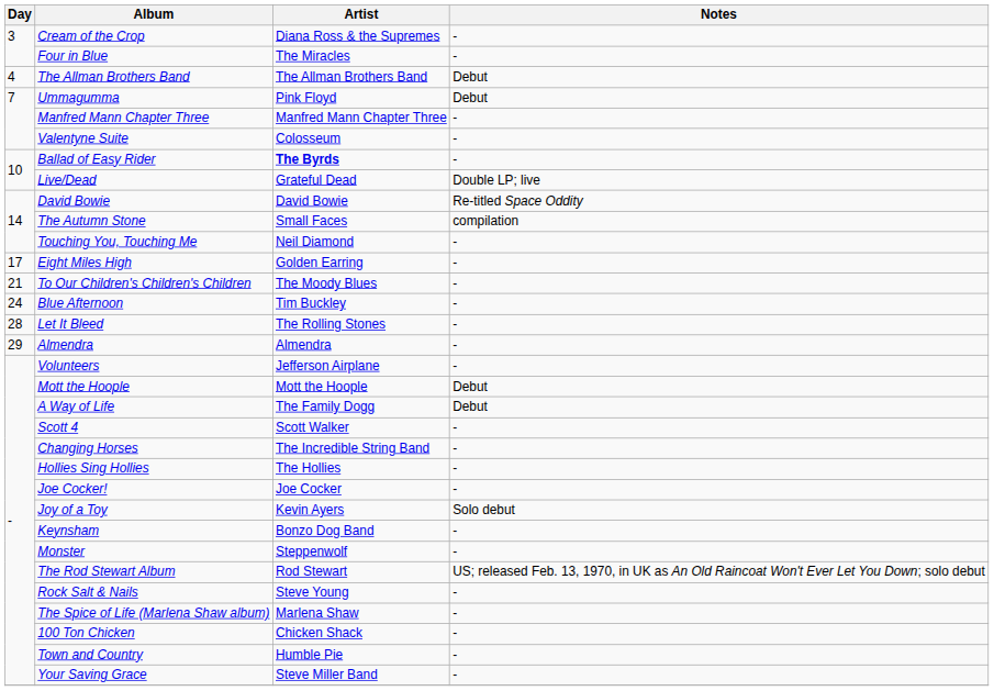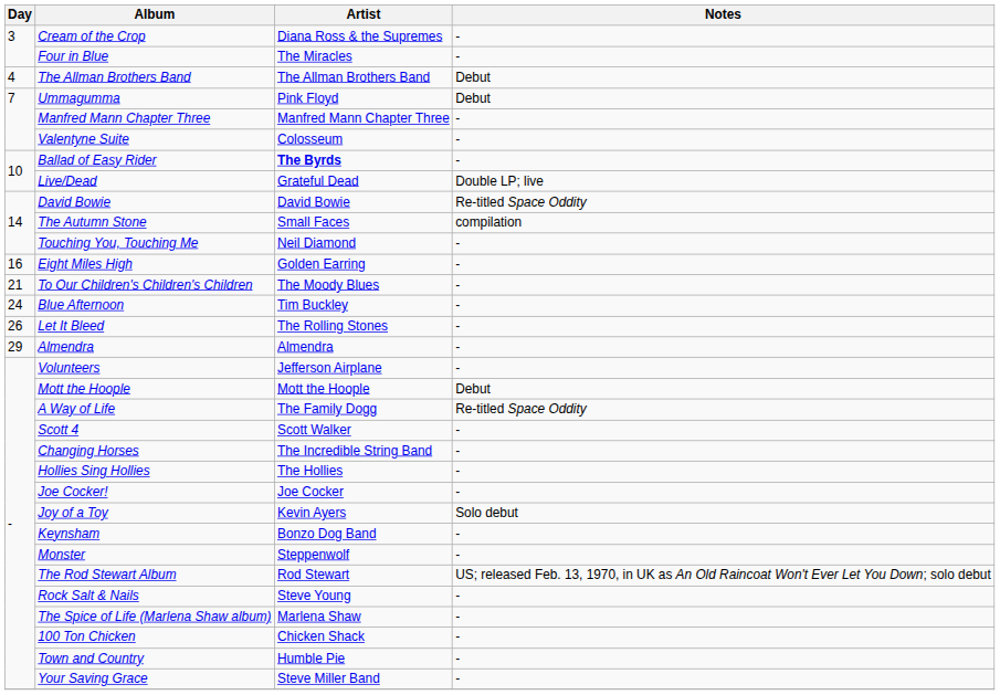Eight Miles High | Day: 17 -> 16
Let It Bleed | Day: 28 -> 26
A Way of Life | Notes: Debut -> Re-titled Space Oddity
